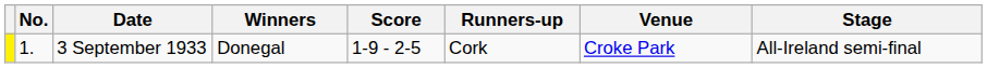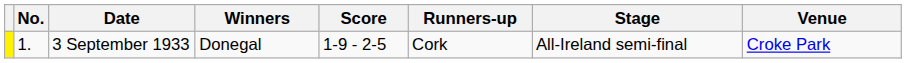columns swapped: Venue <-> Stage
